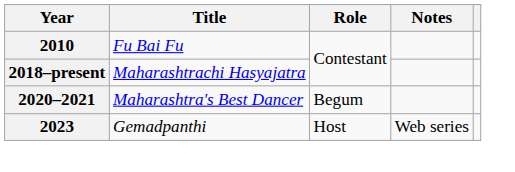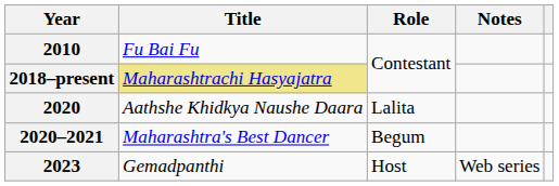2018–present | Title: no background -> khaki background
+ row: 2020 | Aathshe Khidkya Naushe Daara | Lalita
